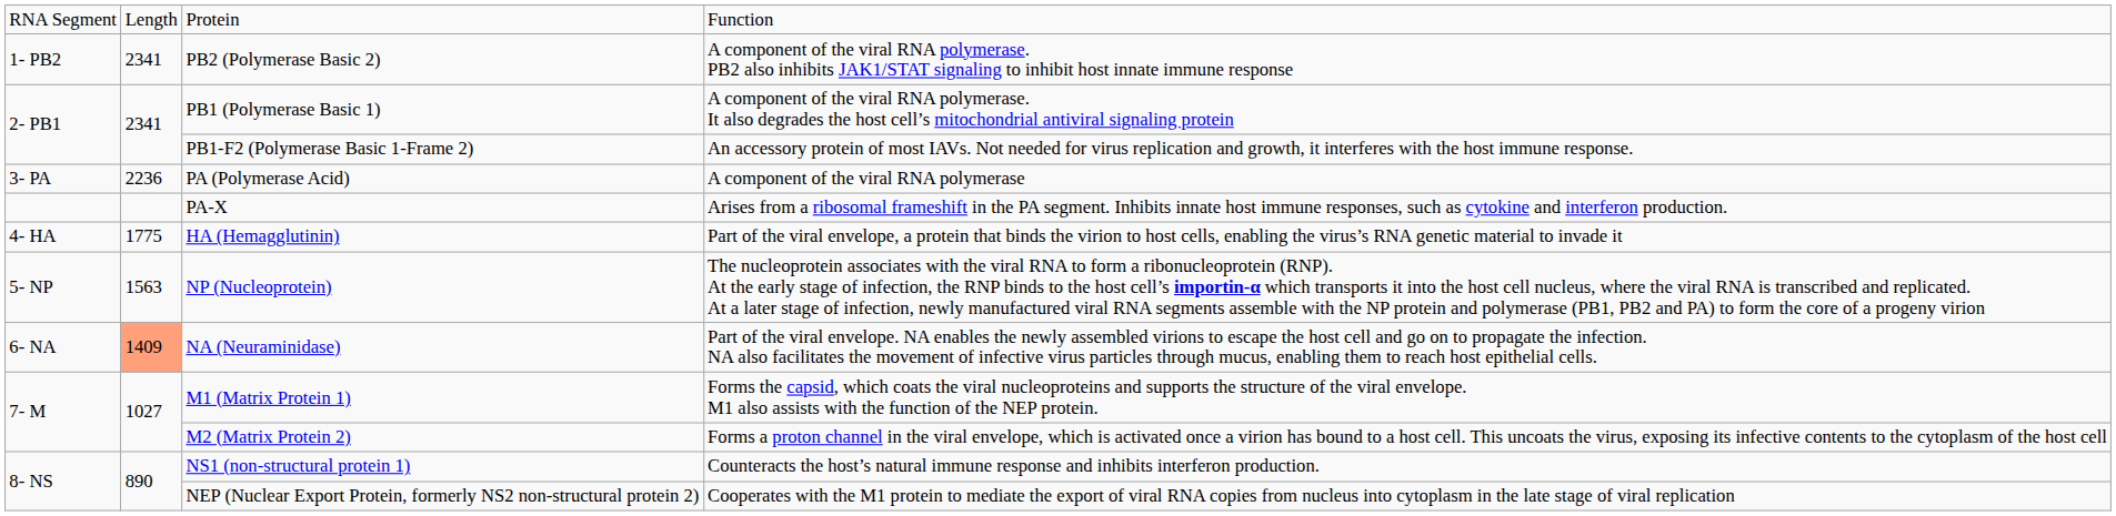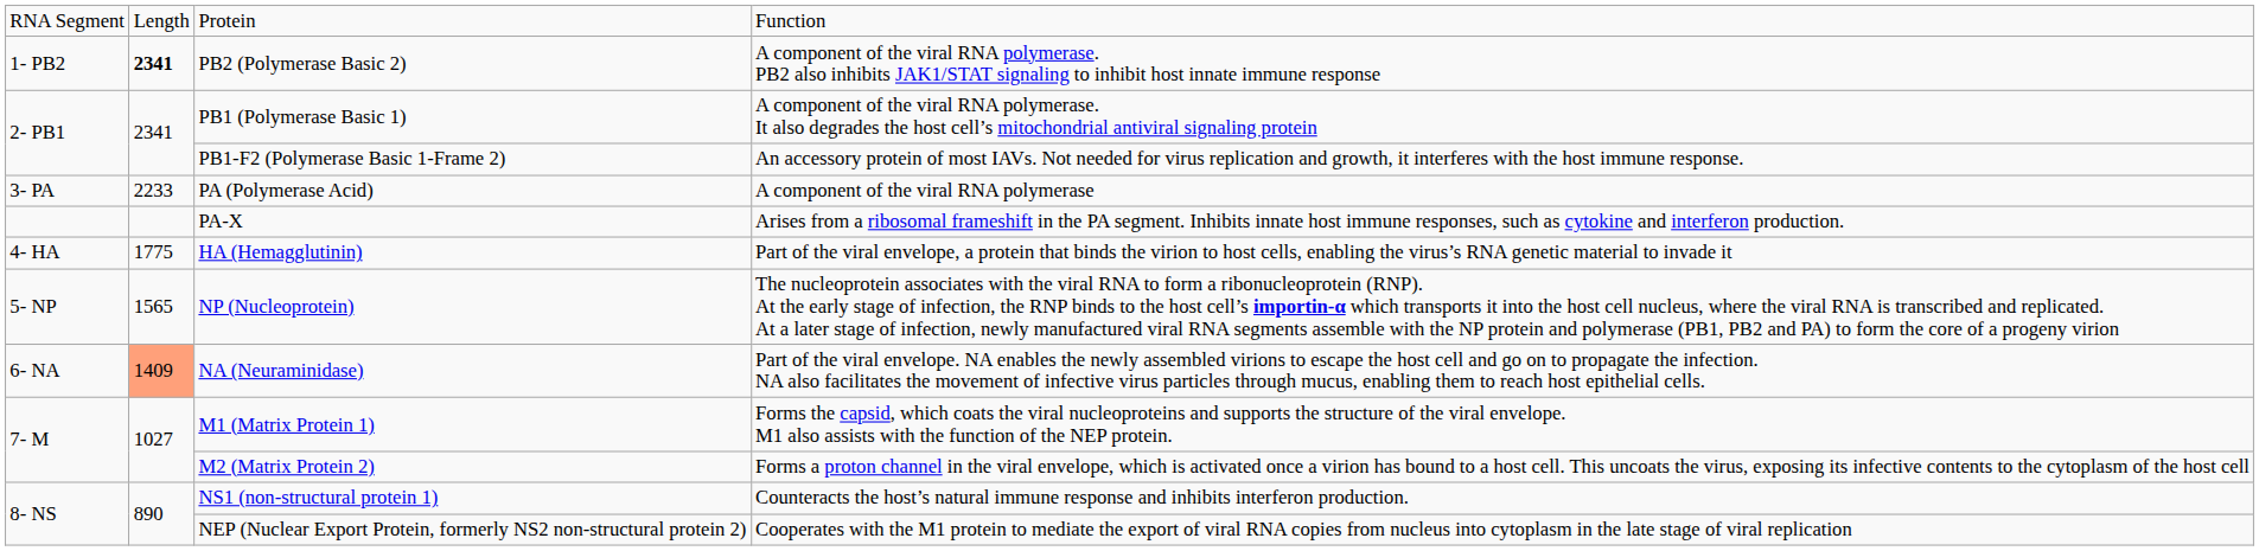PB2 (Polymerase Basic 2) | column 2: normal -> bold
PA (Polymerase Acid) | column 2: 2236 -> 2233
NP (Nucleoprotein) | column 2: 1563 -> 1565
